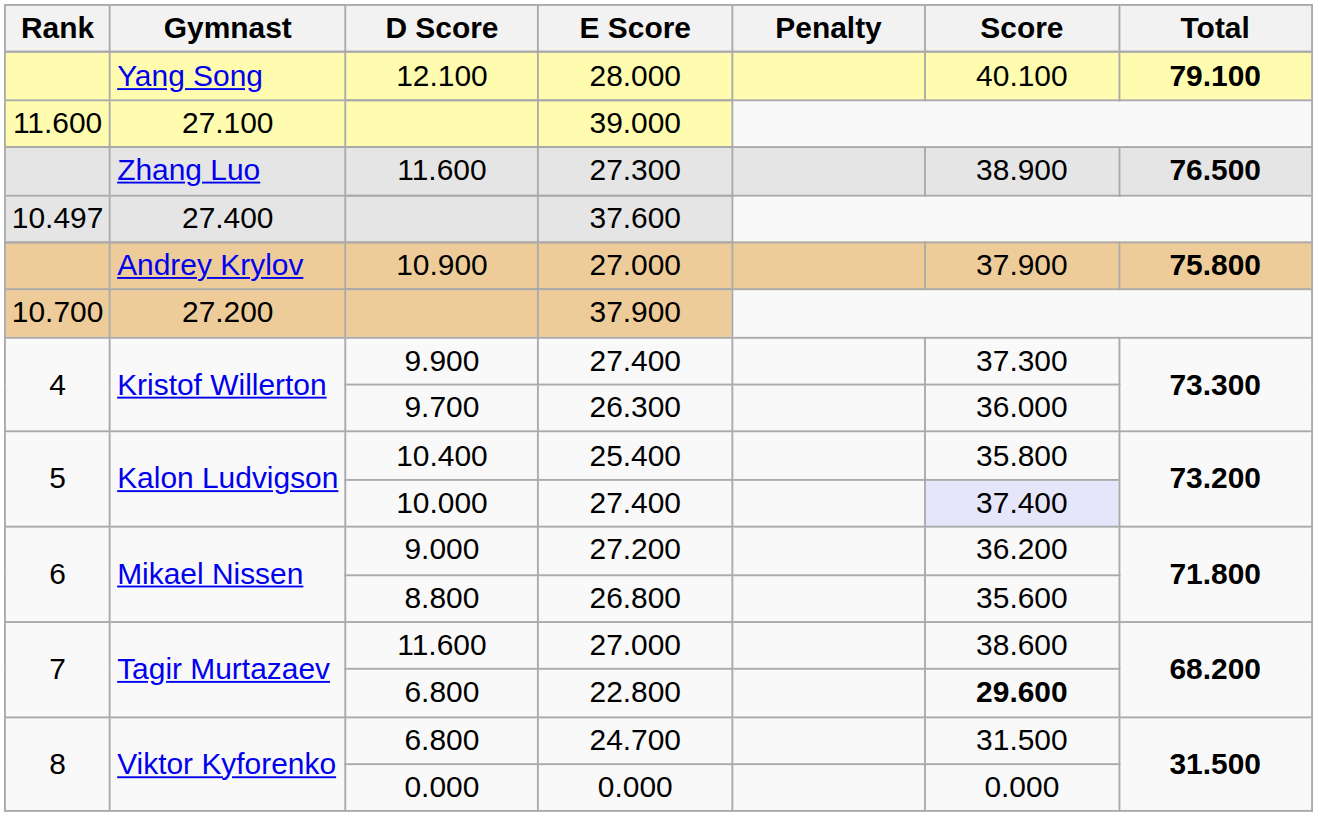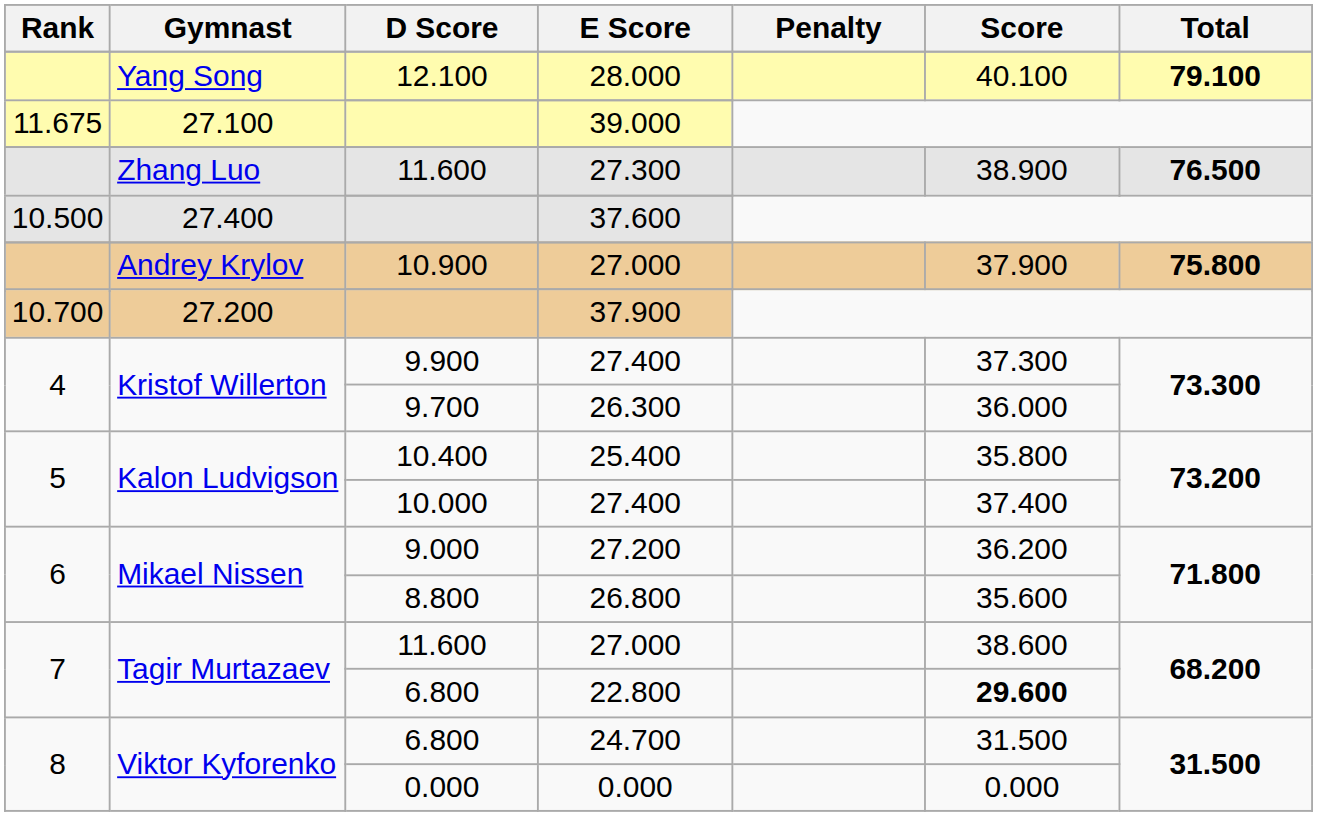39.000 | Rank: 11.600 -> 11.675
37.600 | Rank: 10.497 -> 10.500
10.000 / 27.400 | Score: lavender background -> no background
